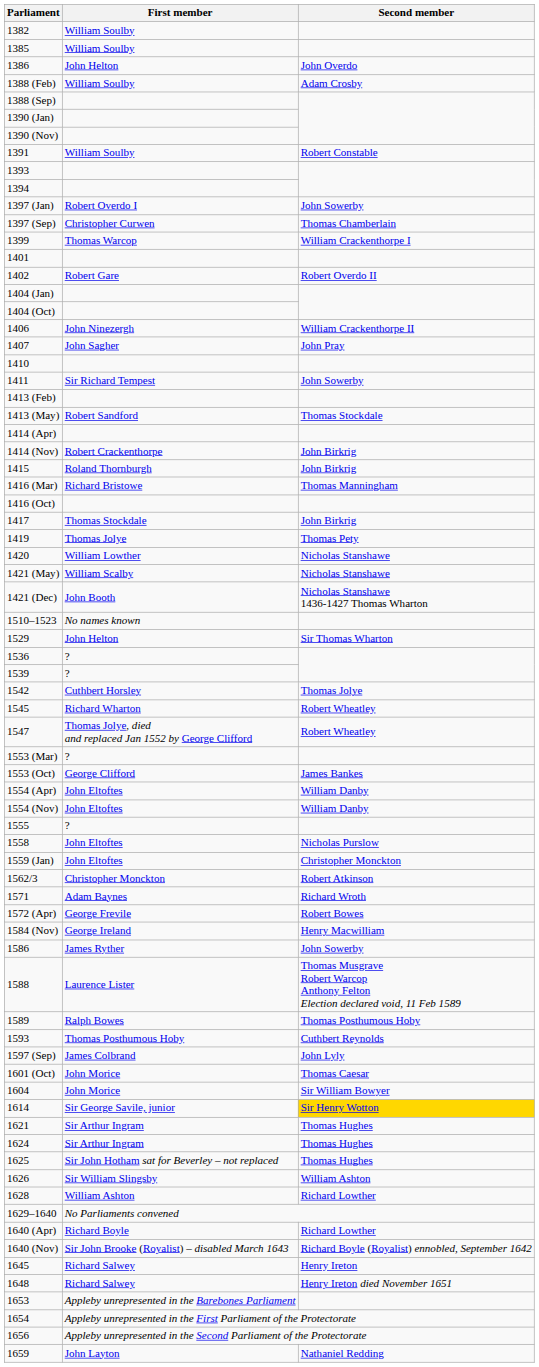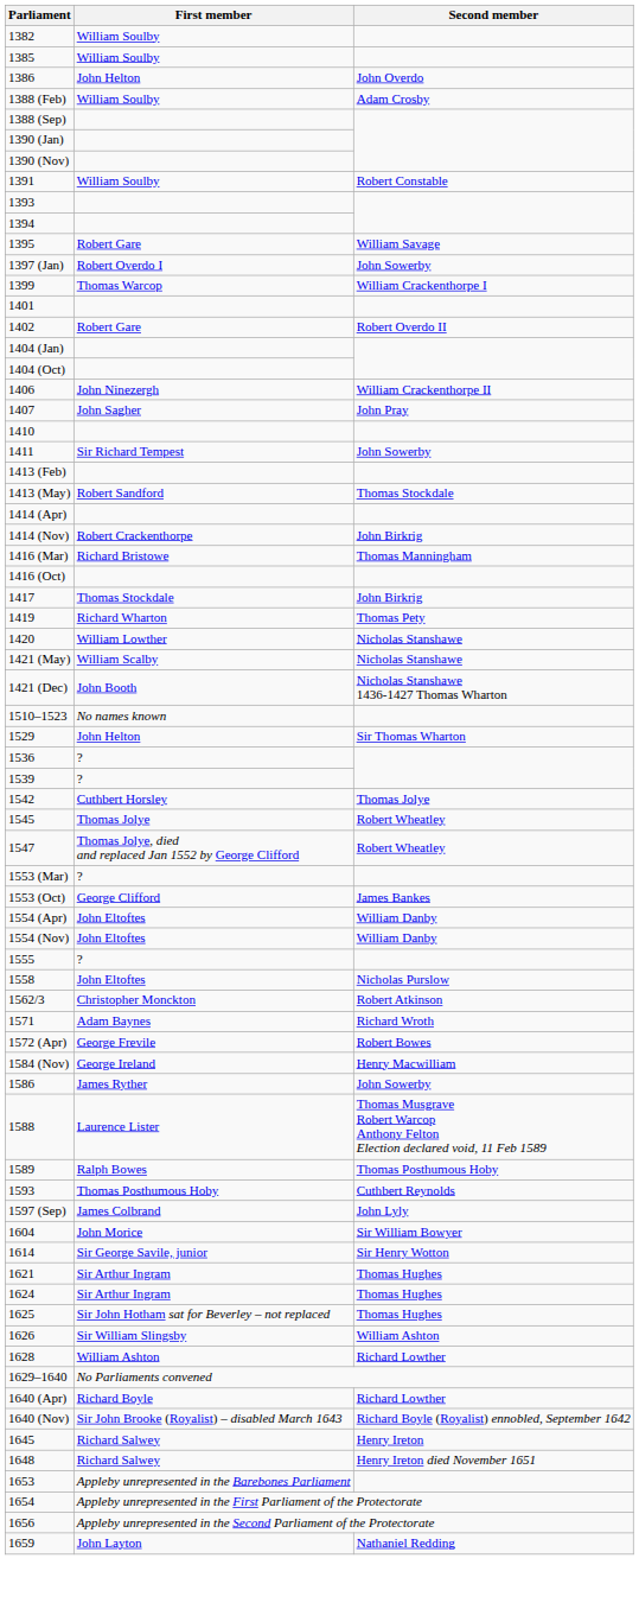+ row: 1395 | Robert Gare | William Savage
- row: 1397 (Sep) | Christopher Curwen | Thomas Chamberlain
- row: 1415 | Roland Thornburgh | John Birkrig
1419 | First member: Thomas Jolye -> Richard Wharton
1545 | First member: Richard Wharton -> Thomas Jolye
- row: 1559 (Jan) | John Eltoftes | Christopher Monckton
- row: 1601 (Oct) | John Morice | Thomas Caesar
1614 | Second member: gold background -> no background
